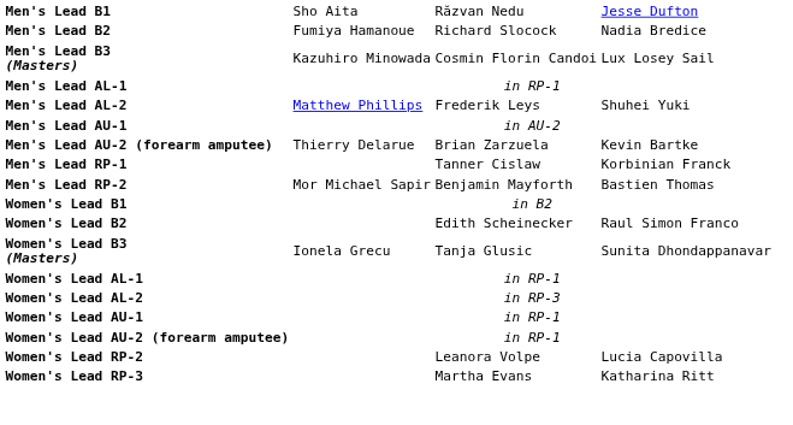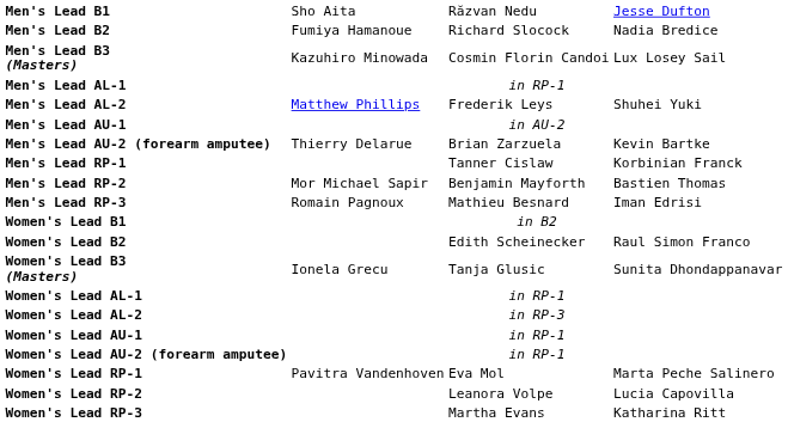+ row: Men's Lead RP-3 | Romain Pagnoux | Mathieu Besnard | Iman Edrisi
+ row: Women's Lead RP-1 | Pavitra Vandenhoven | Eva Mol | Marta Peche Salinero
